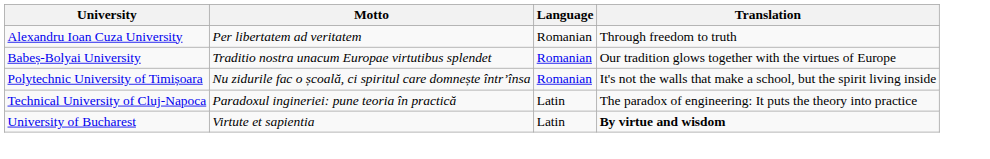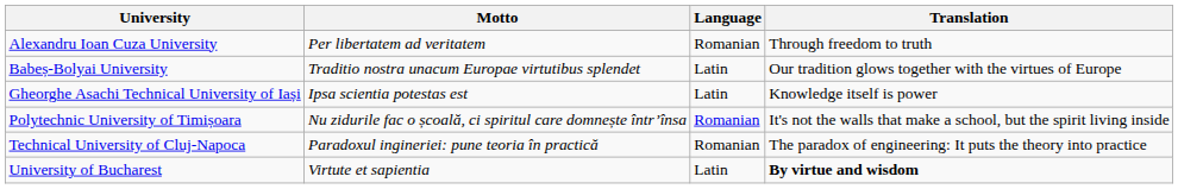Babeș-Bolyai University | Language: Romanian -> Latin
+ row: Gheorghe Asachi Technical University of Iași | Ipsa scientia potestas est | Latin | Knowledge itself is power
Technical University of Cluj-Napoca | Language: Latin -> Romanian
